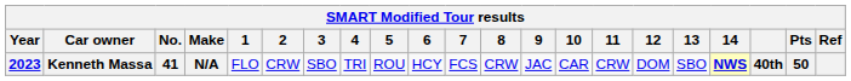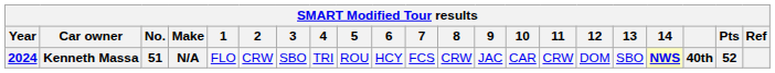Kenneth Massa | Year: 2023 -> 2024
Kenneth Massa | No.: 41 -> 51
Kenneth Massa | Pts: 50 -> 52
